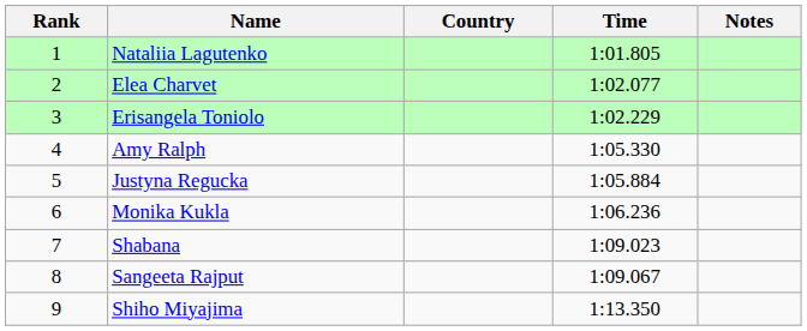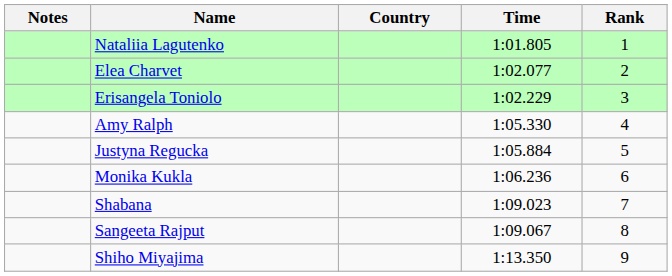columns swapped: Rank <-> Notes
